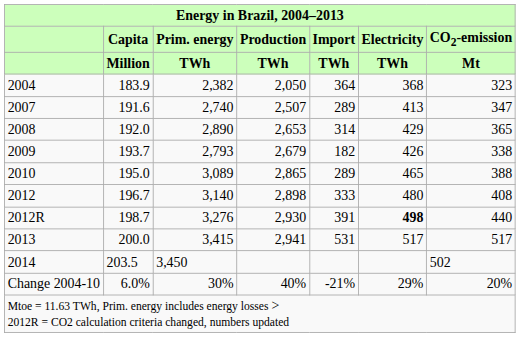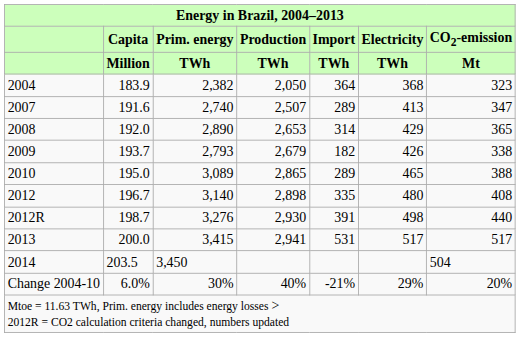2012 | Import / TWh: 333 -> 335
2012R | Electricity / TWh: bold -> normal
2014 | CO2-emission / Mt: 502 -> 504
